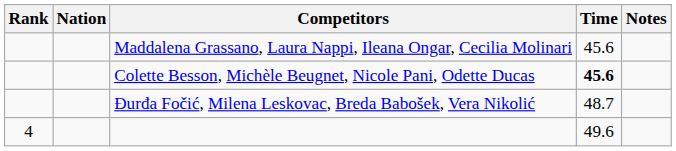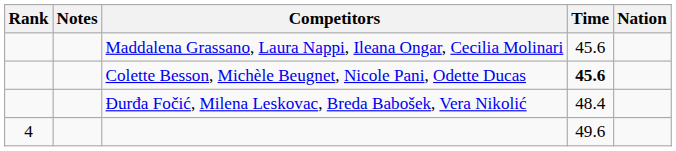columns swapped: Nation <-> Notes
Đurđa Fočić, Milena Leskovac, Breda Babošek, Vera Nikolić | Time: 48.7 -> 48.4
